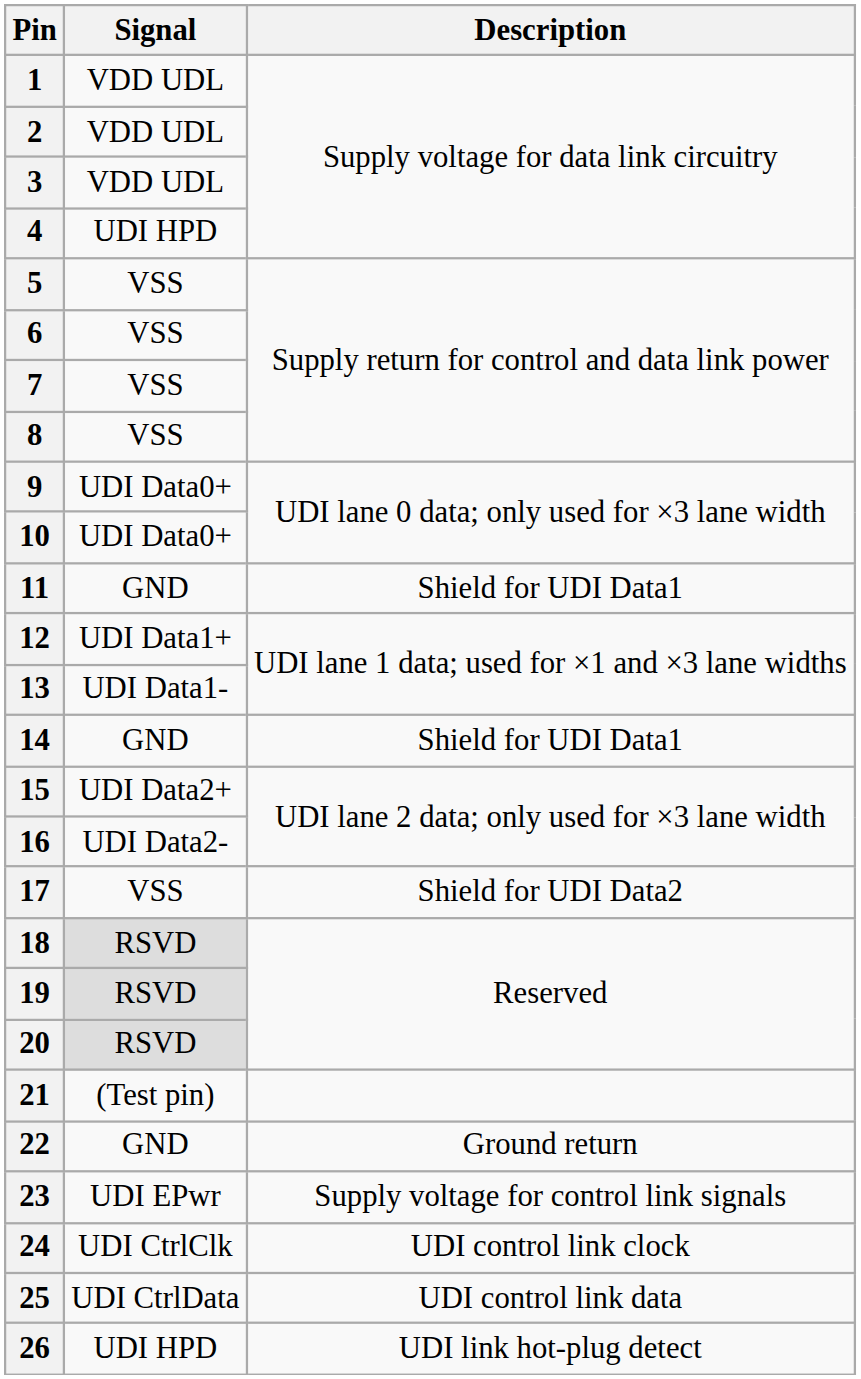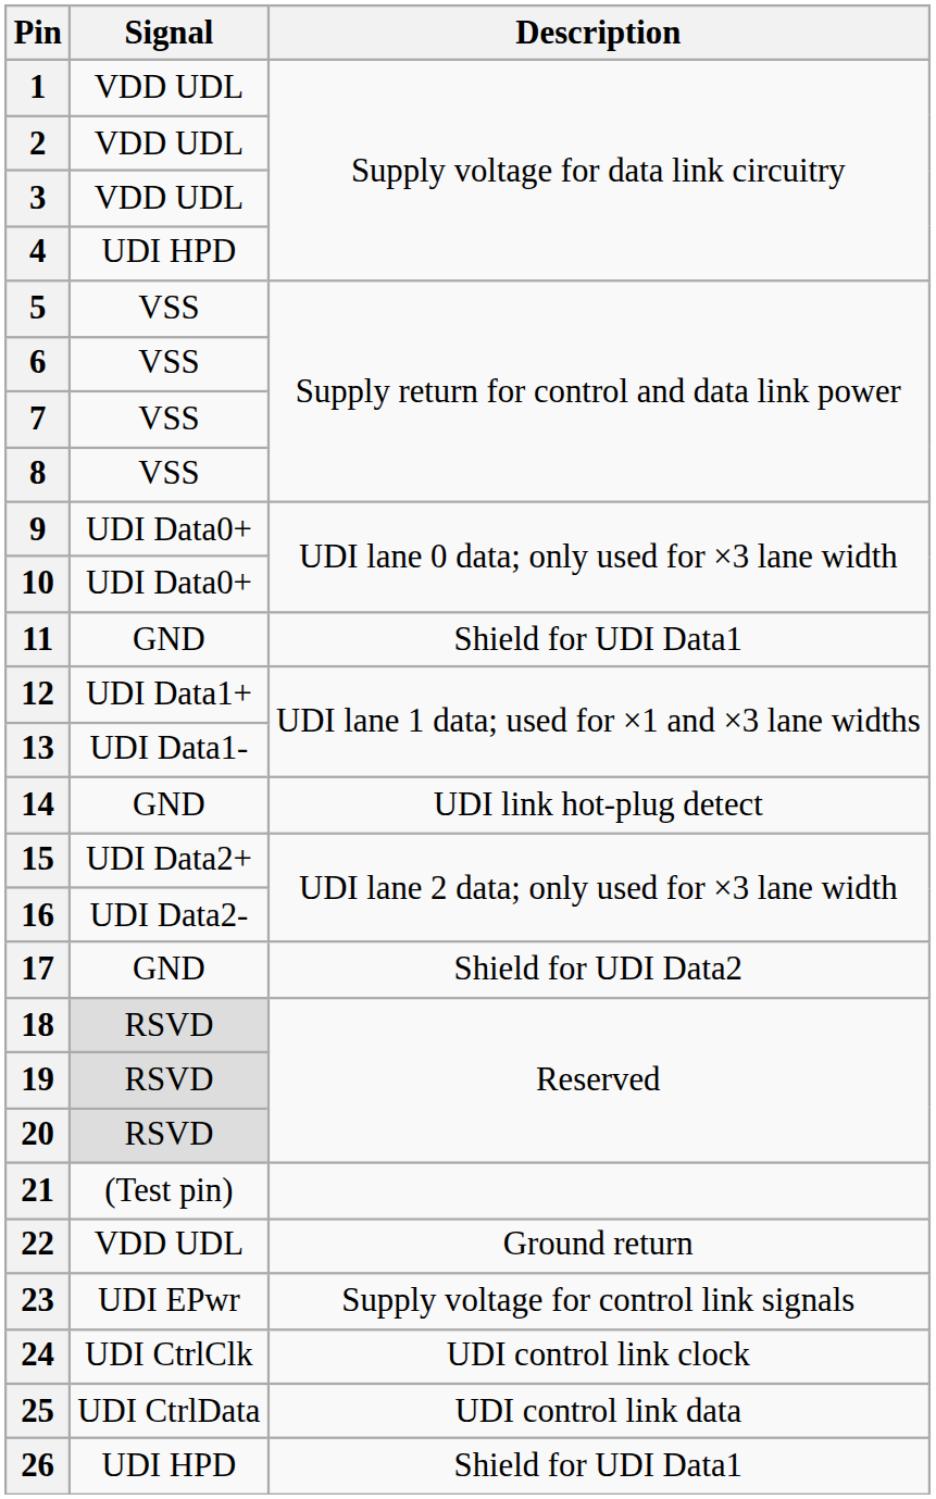14 | Description: Shield for UDI Data1 -> UDI link hot-plug detect
17 | Signal: VSS -> GND
22 | Signal: GND -> VDD UDL
26 | Description: UDI link hot-plug detect -> Shield for UDI Data1
